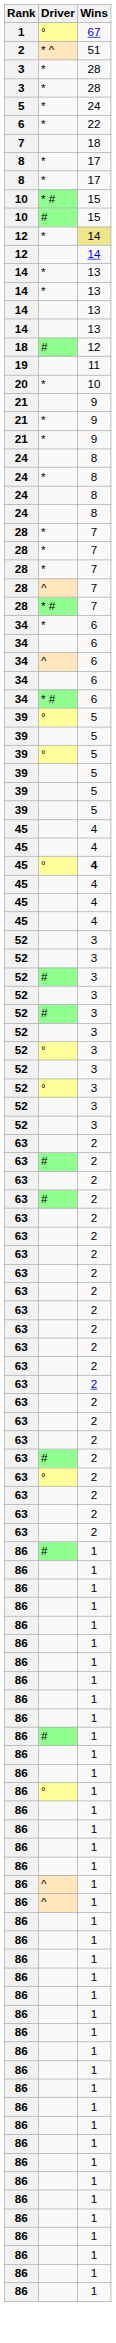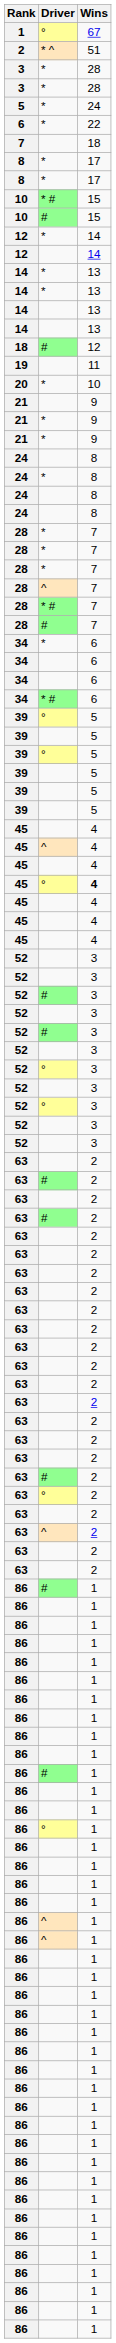12 / * | Wins: khaki background -> no background
+ row: 28 | # | 7
- row: 34 | ^ | 6
+ row: 45 | ^ | 4
+ row: 63 | ^ | 2
